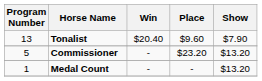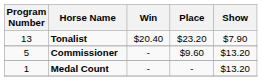Tonalist | Place: $9.60 -> $23.20
Commissioner | Place: $23.20 -> $9.60
